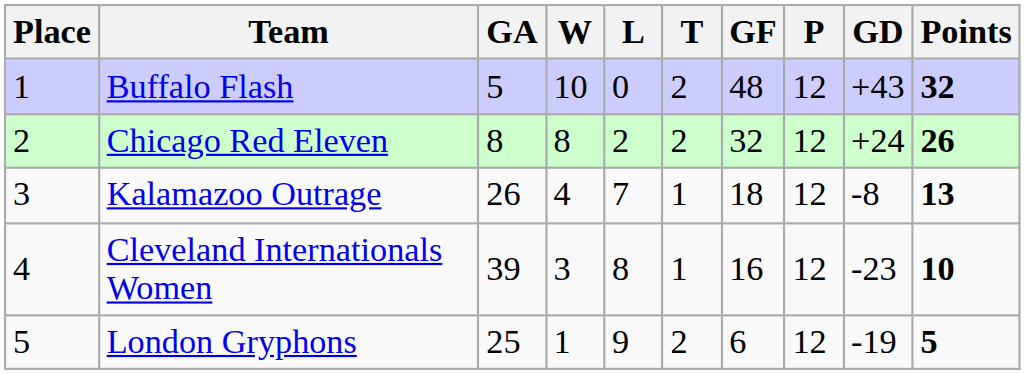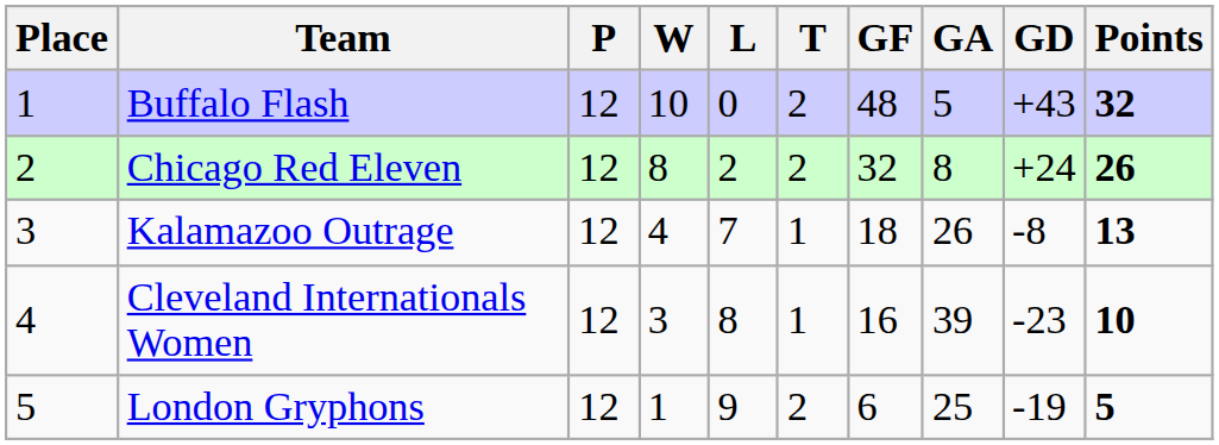columns swapped: P <-> GA
